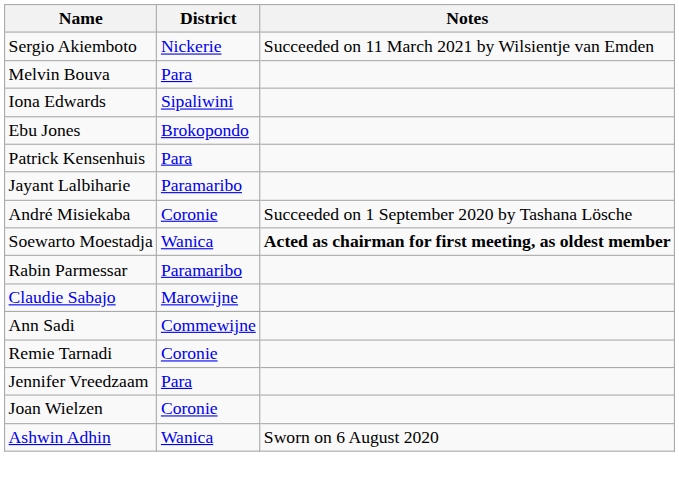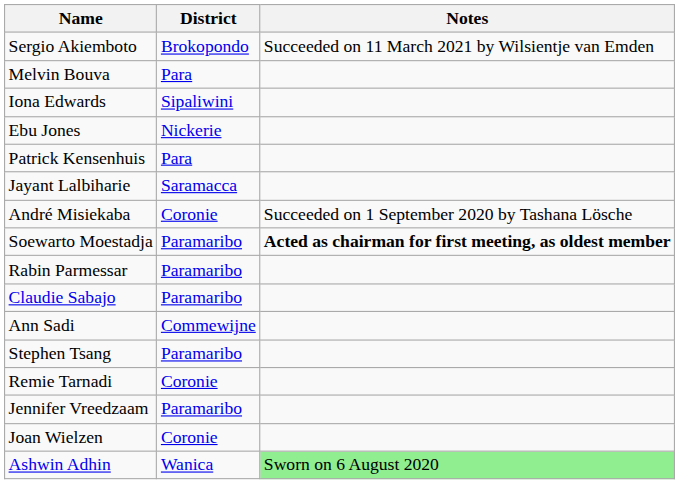Sergio Akiemboto | District: Nickerie -> Brokopondo
Ebu Jones | District: Brokopondo -> Nickerie
Jayant Lalbiharie | District: Paramaribo -> Saramacca
Soewarto Moestadja | District: Wanica -> Paramaribo
Claudie Sabajo | District: Marowijne -> Paramaribo
+ row: Stephen Tsang | Paramaribo
Jennifer Vreedzaam | District: Para -> Paramaribo
Ashwin Adhin | Notes: no background -> lightgreen background
